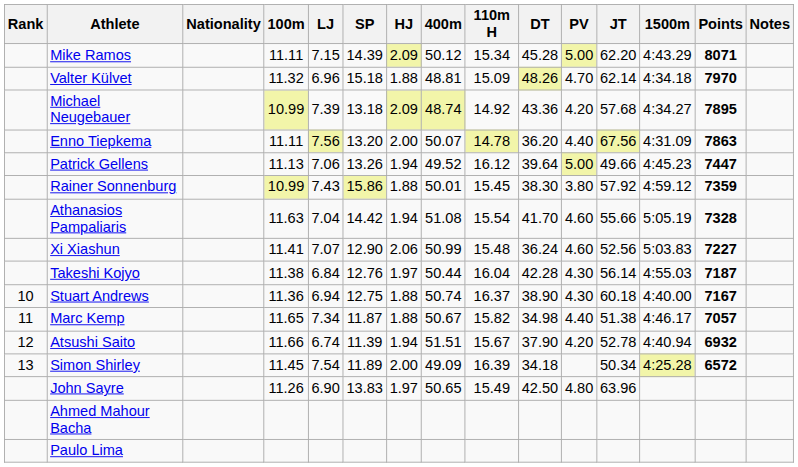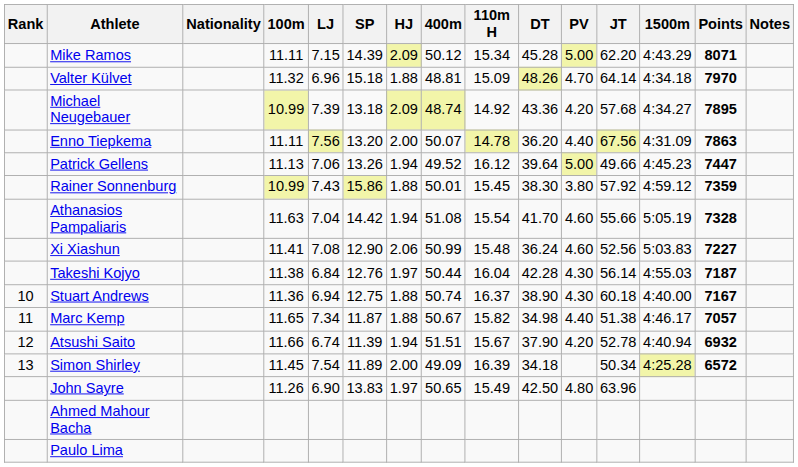Valter Külvet | JT: 62.14 -> 64.14
Xi Xiashun | LJ: 7.07 -> 7.08
